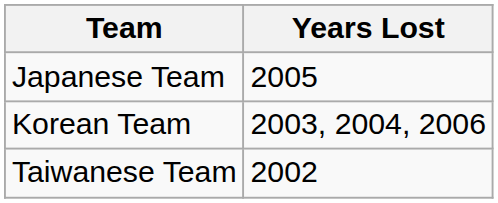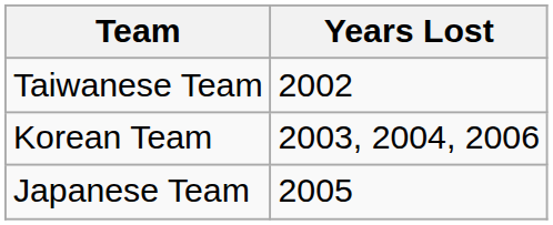rows swapped: Taiwanese Team <-> Japanese Team
